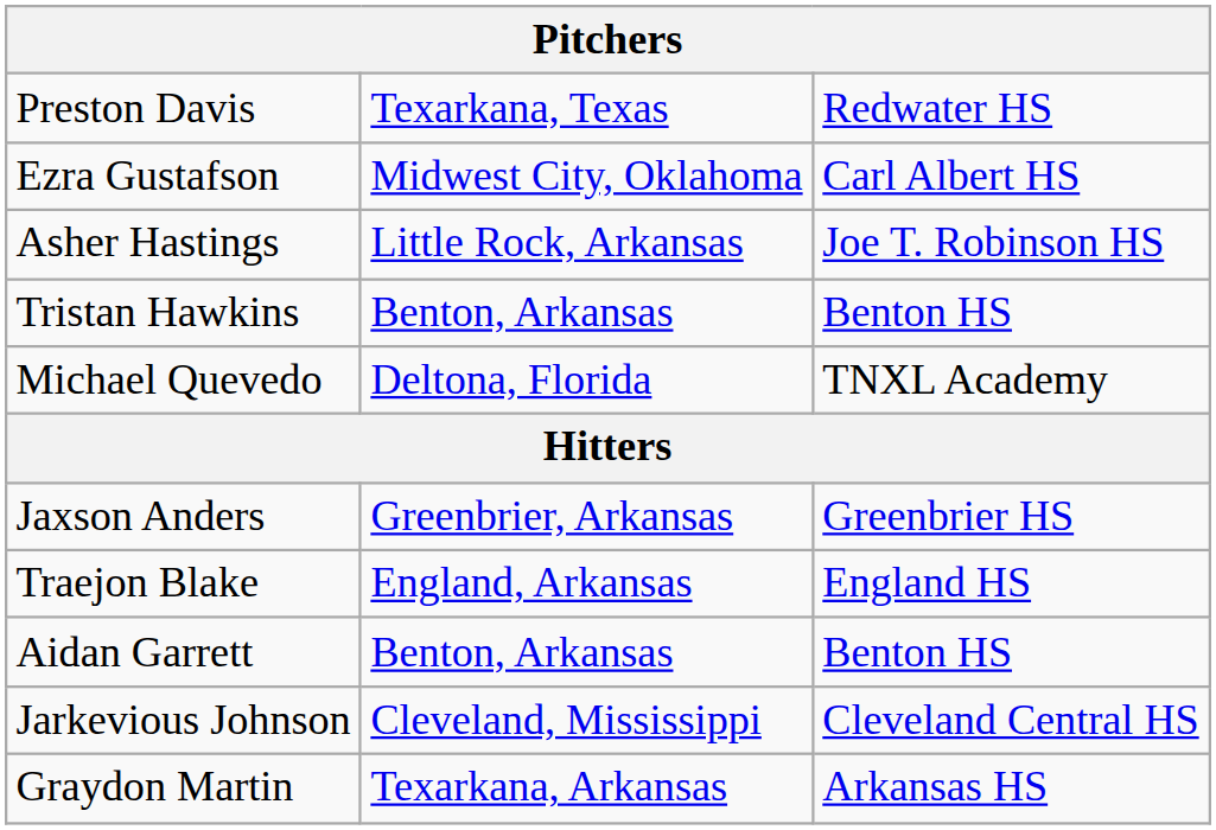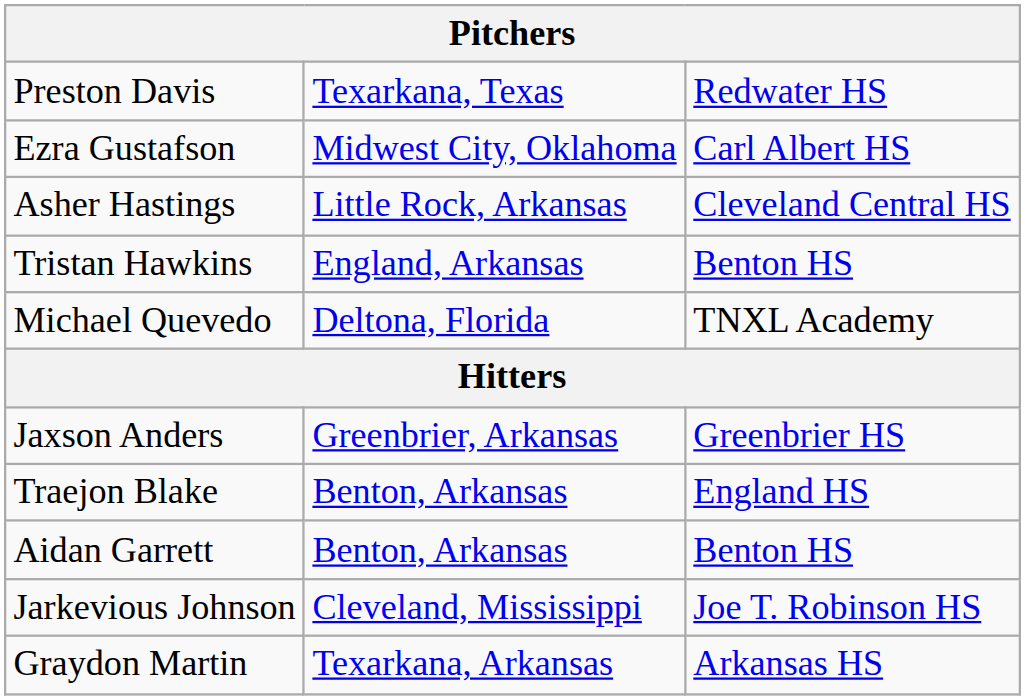Asher Hastings | column 3: Joe T. Robinson HS -> Cleveland Central HS
Tristan Hawkins | column 2: Benton, Arkansas -> England, Arkansas
Traejon Blake | column 2: England, Arkansas -> Benton, Arkansas
Jarkevious Johnson | column 3: Cleveland Central HS -> Joe T. Robinson HS
